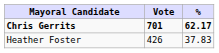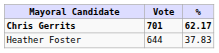Heather Foster | Vote: 426 -> 644
